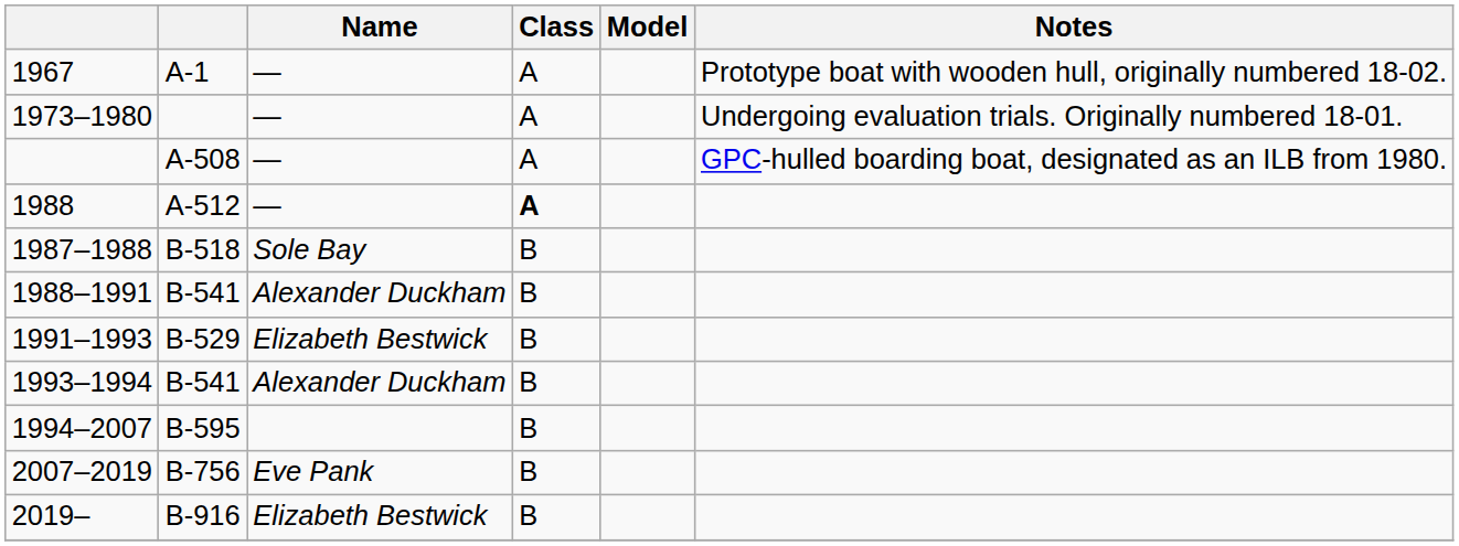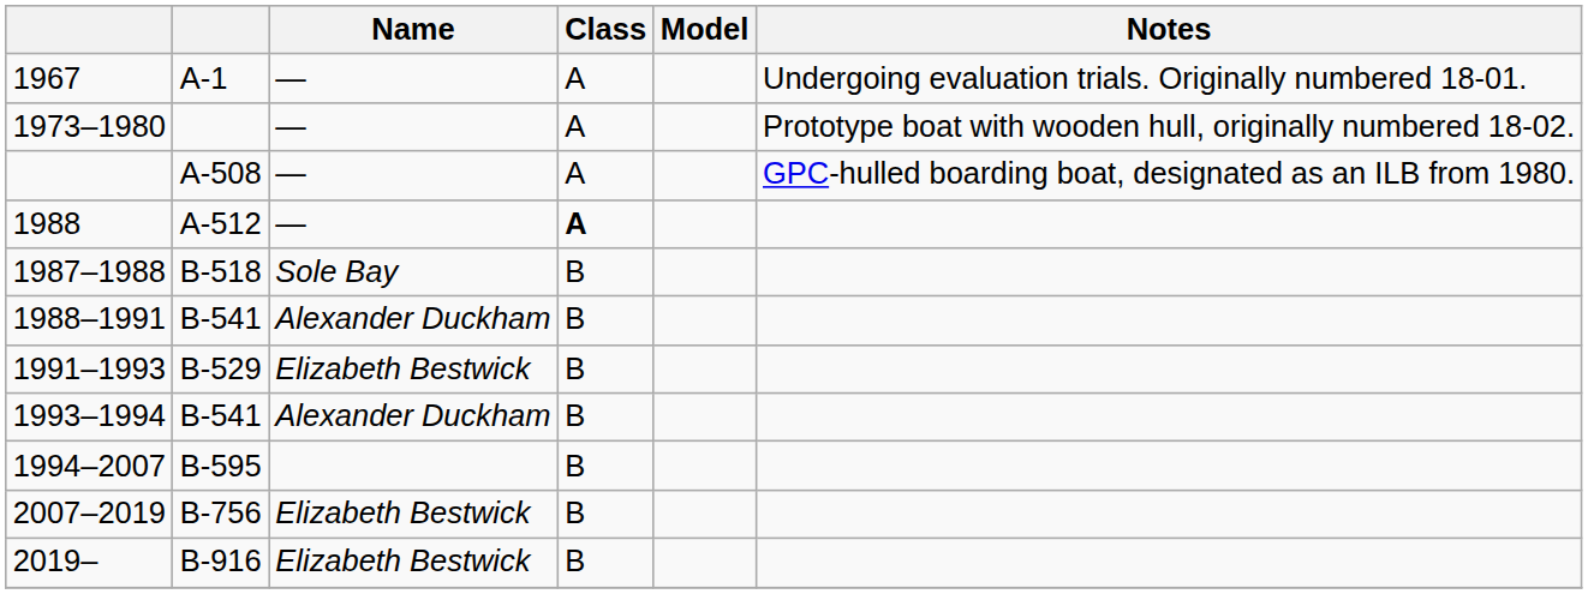1967 | Notes: Prototype boat with wooden hull, originally numbered 18-02. -> Undergoing evaluation trials. Originally numbered 18-01.
1973–1980 | Notes: Undergoing evaluation trials. Originally numbered 18-01. -> Prototype boat with wooden hull, originally numbered 18-02.
2007–2019 | Name: Eve Pank -> Elizabeth Bestwick
